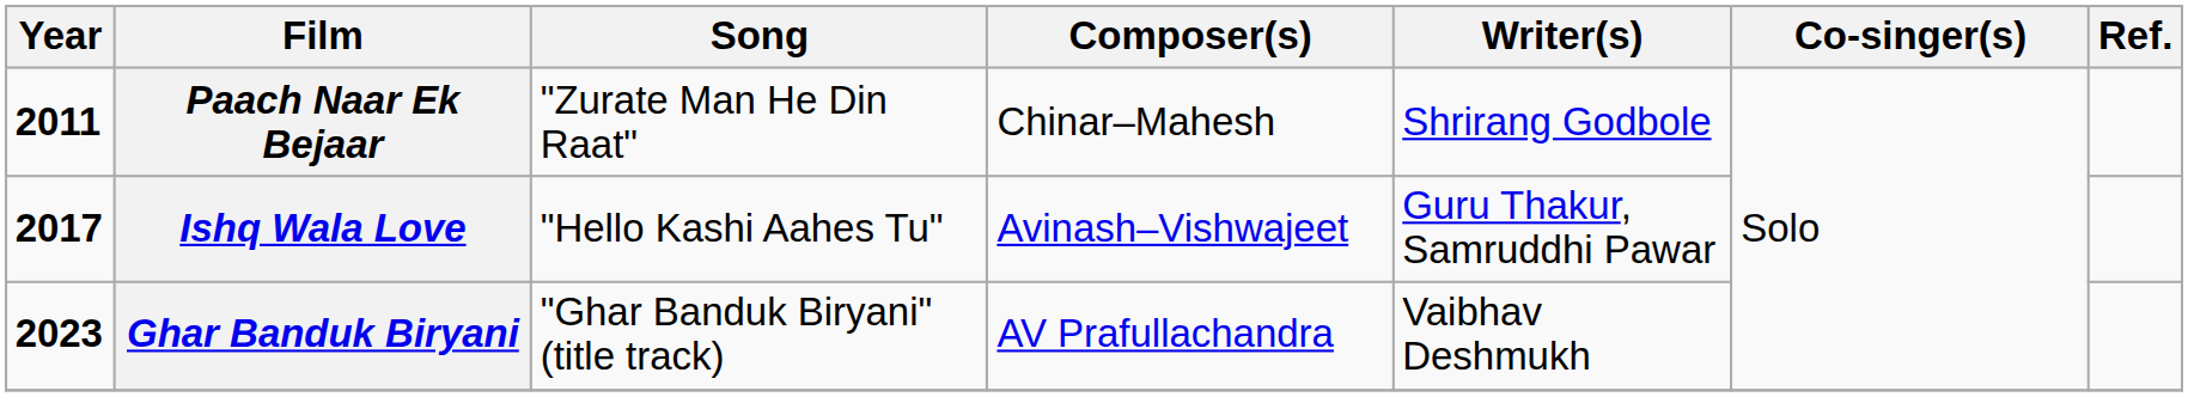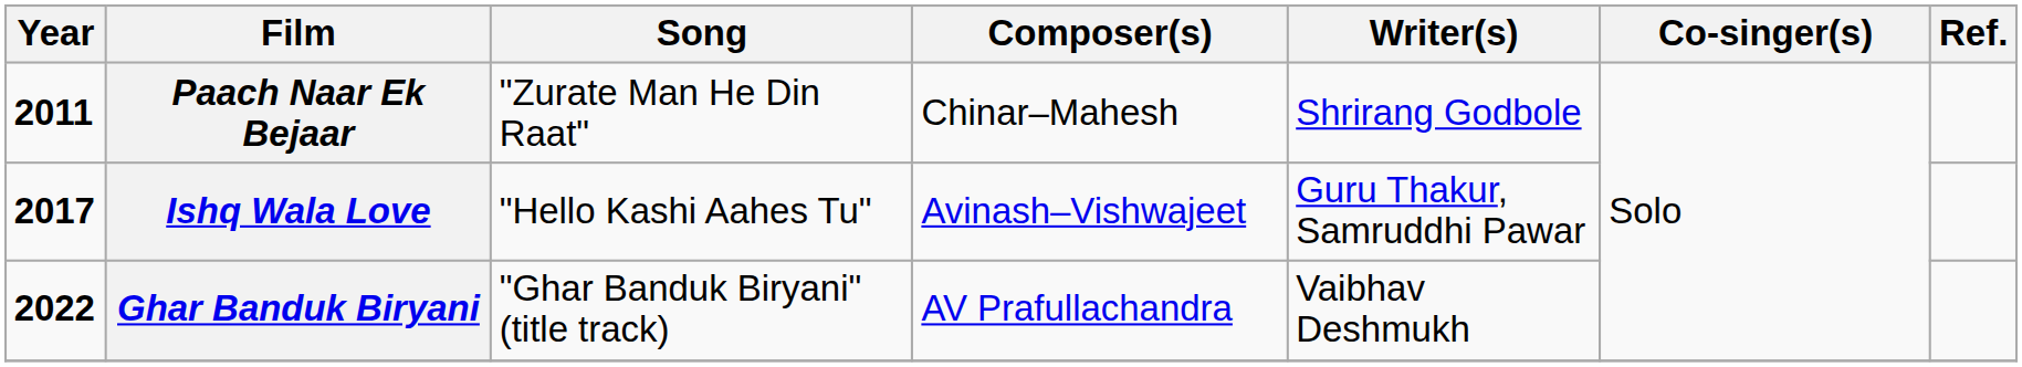Ghar Banduk Biryani | Year: 2023 -> 2022
